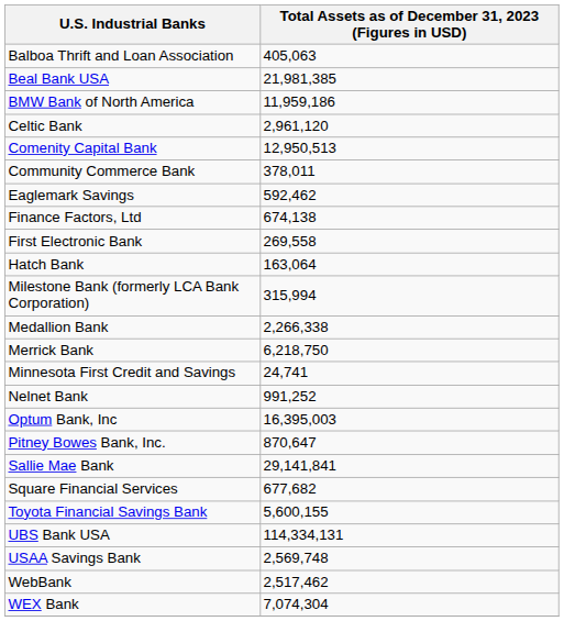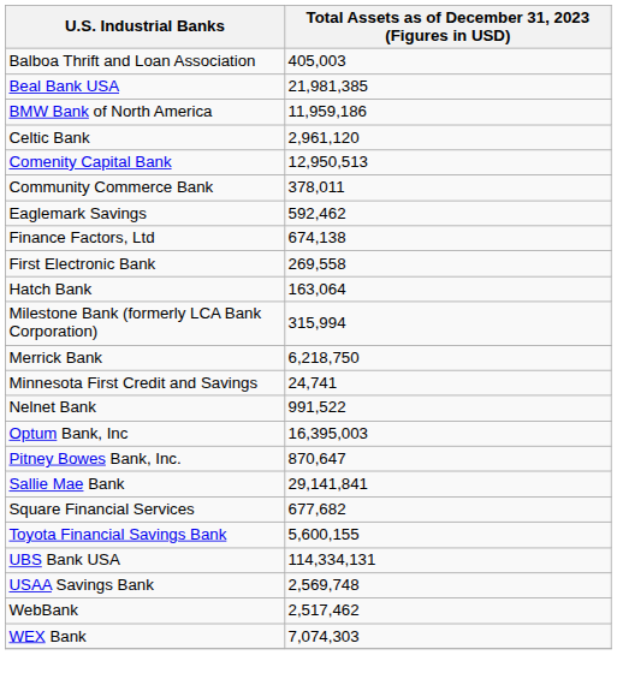Balboa Thrift and Loan Association | Total Assets as of December 31, 2023 (Figures in USD): 405,063 -> 405,003
- row: Medallion Bank | 2,266,338
Nelnet Bank | Total Assets as of December 31, 2023 (Figures in USD): 991,252 -> 991,522
WEX Bank | Total Assets as of December 31, 2023 (Figures in USD): 7,074,304 -> 7,074,303
